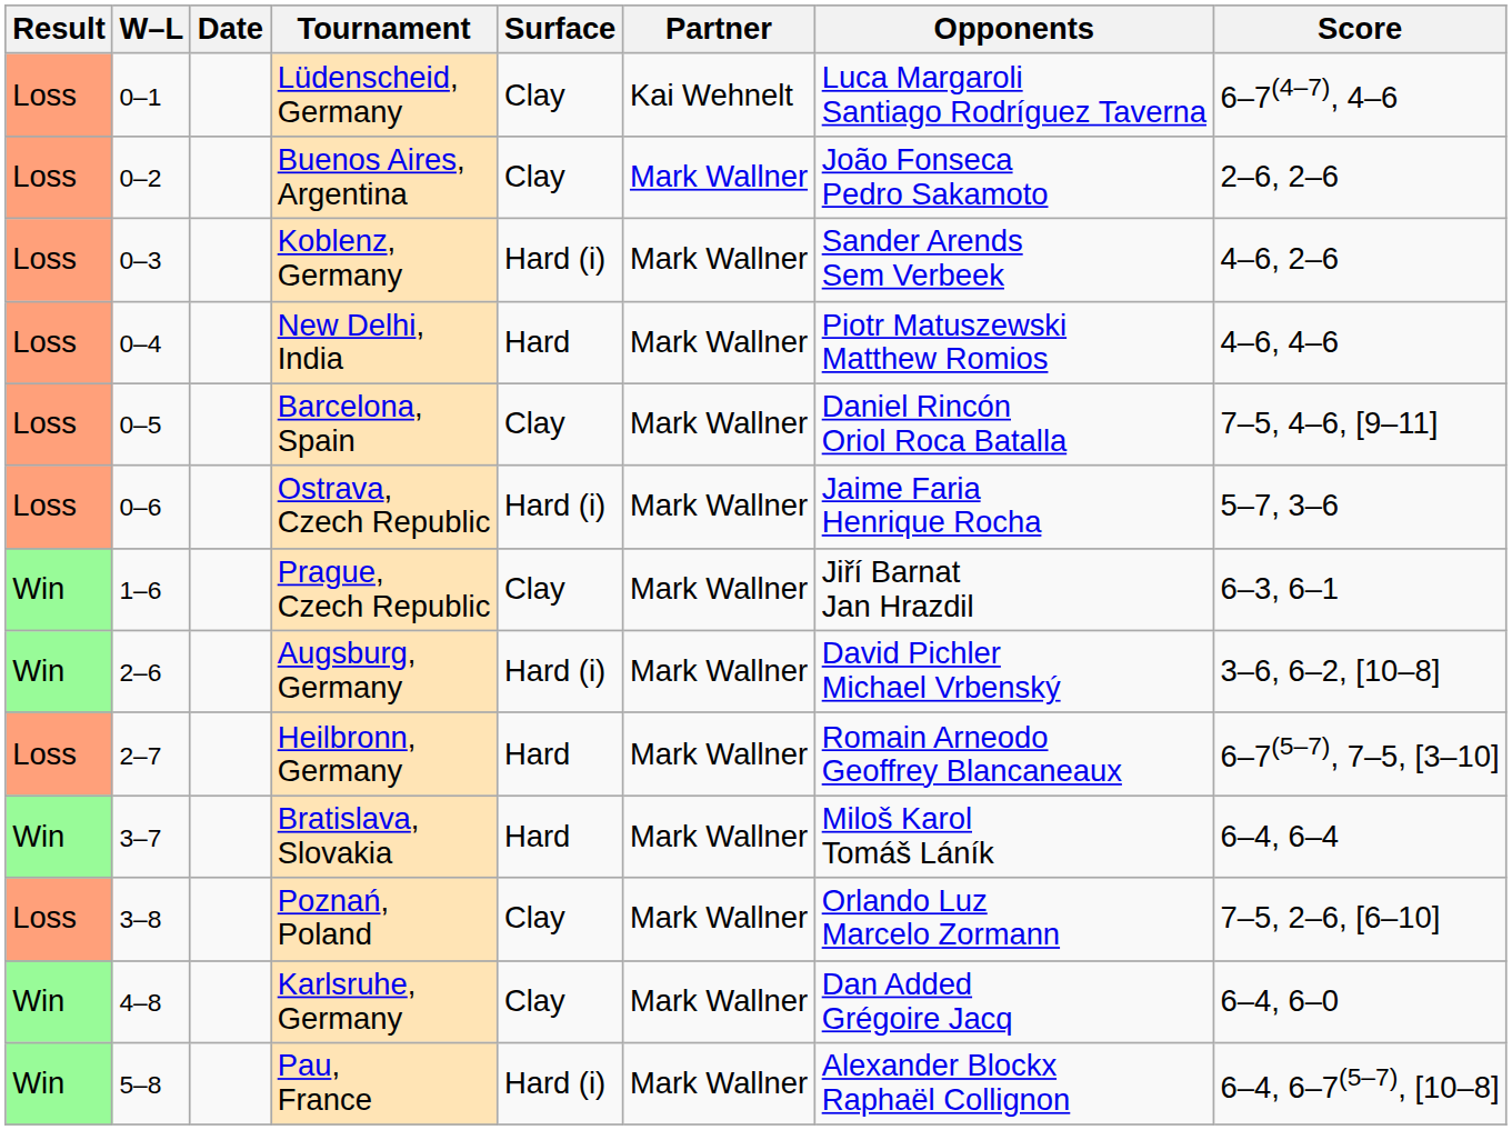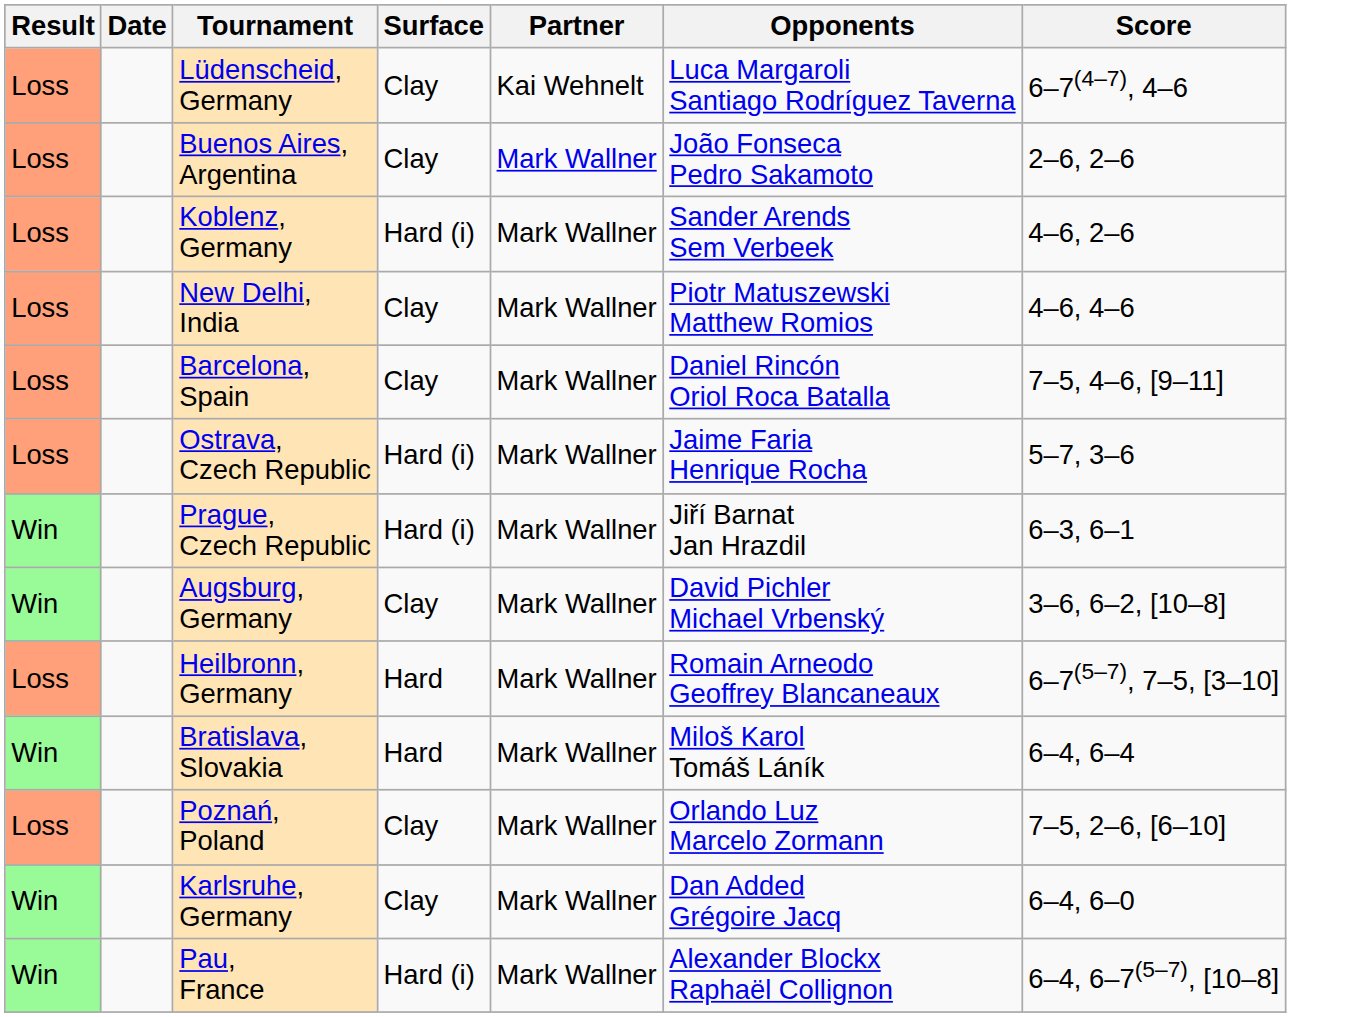- column: W–L | 0–1 | 0–2 | 0–3 | 0–4 | 0–5 | 0–6 | 1–6 | 2–6 | 2–7 | 3–7 | 3–8 | 4–8 | 5–8
New Delhi, India | Surface: Hard -> Clay
Prague, Czech Republic | Surface: Clay -> Hard (i)
Augsburg, Germany | Surface: Hard (i) -> Clay
